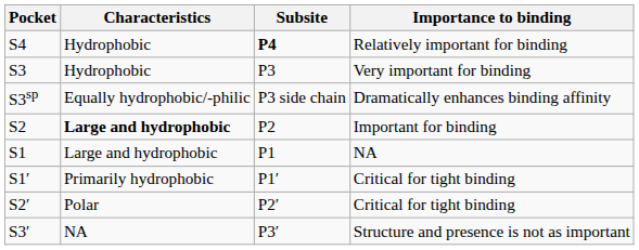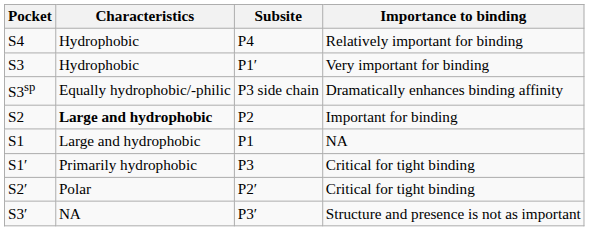S4 | Subsite: bold -> normal
S3 | Subsite: P3 -> P1′
S1′ | Subsite: P1′ -> P3
